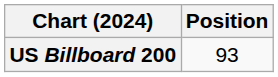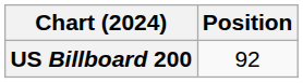US Billboard 200 | Position: 93 -> 92
